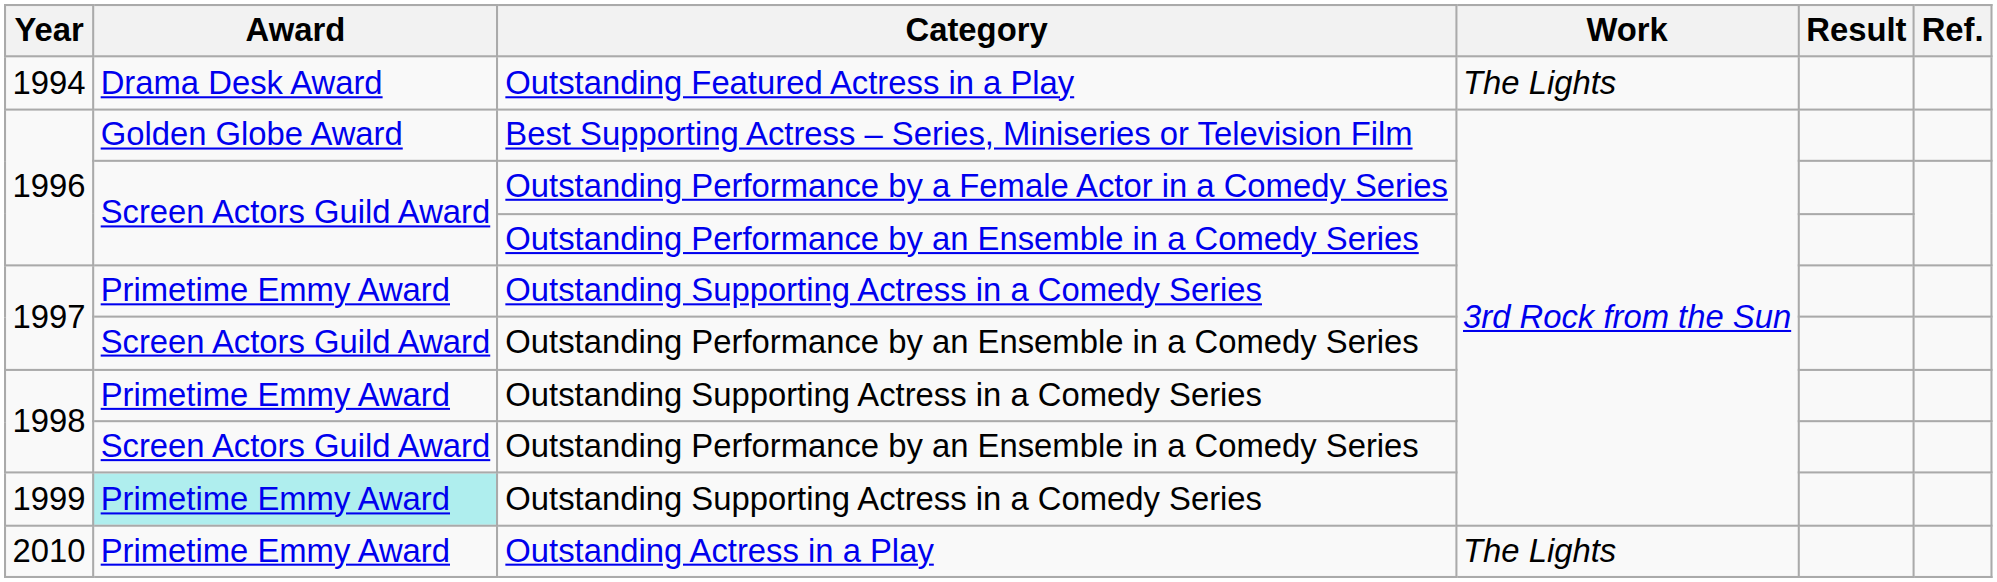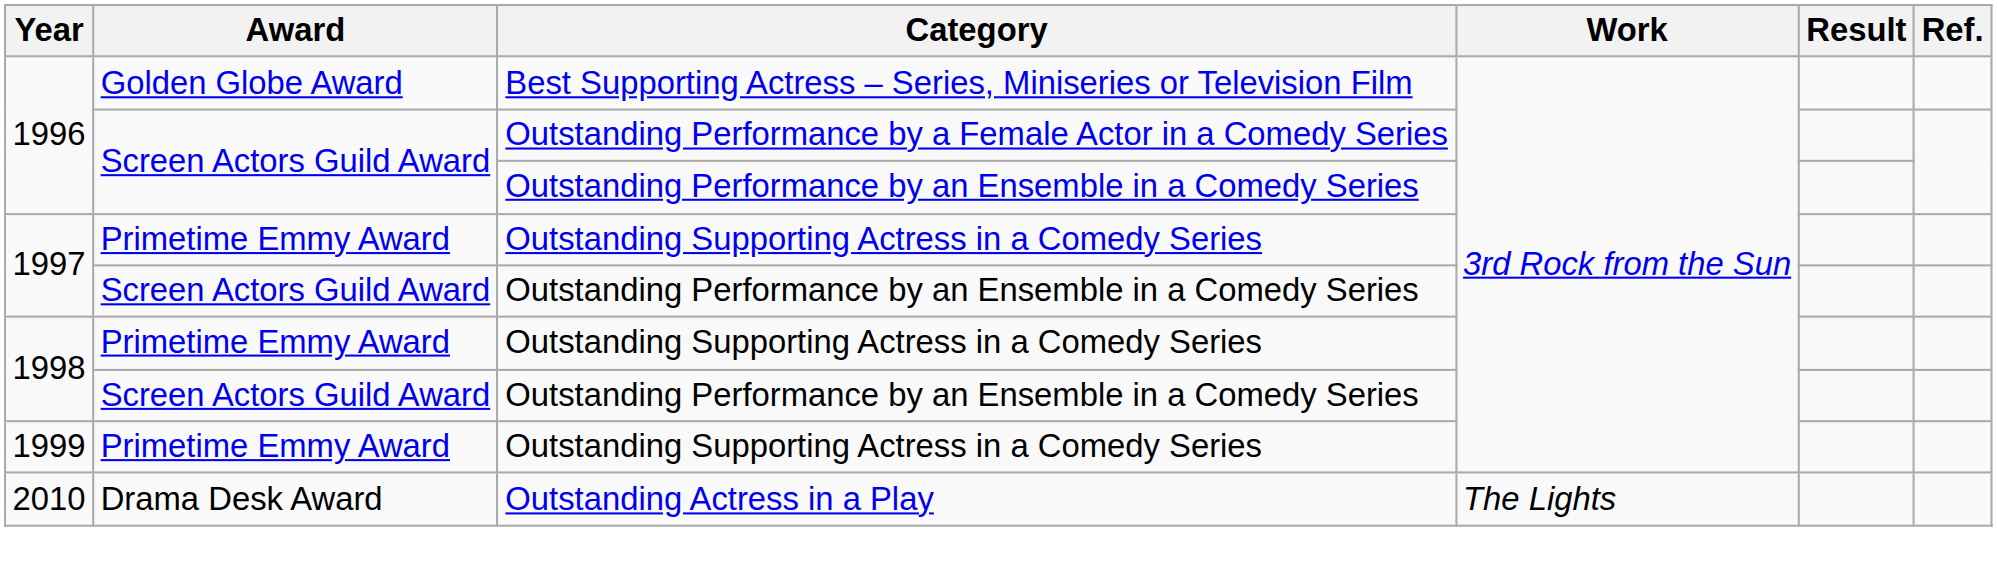- row: 1994 | Drama Desk Award | Outstanding Featured Actress in a Play | The Lights
1999 | Award: paleturquoise background -> no background
2010 | Award: Primetime Emmy Award -> Drama Desk Award
